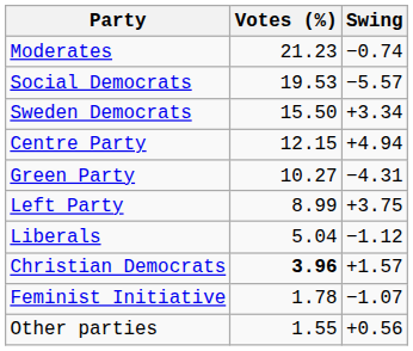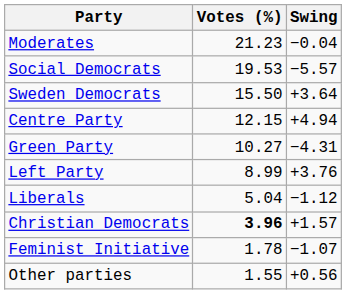Moderates | Swing: −0.74 -> −0.04
Sweden Democrats | Swing: +3.34 -> +3.64
Left Party | Swing: +3.75 -> +3.76
